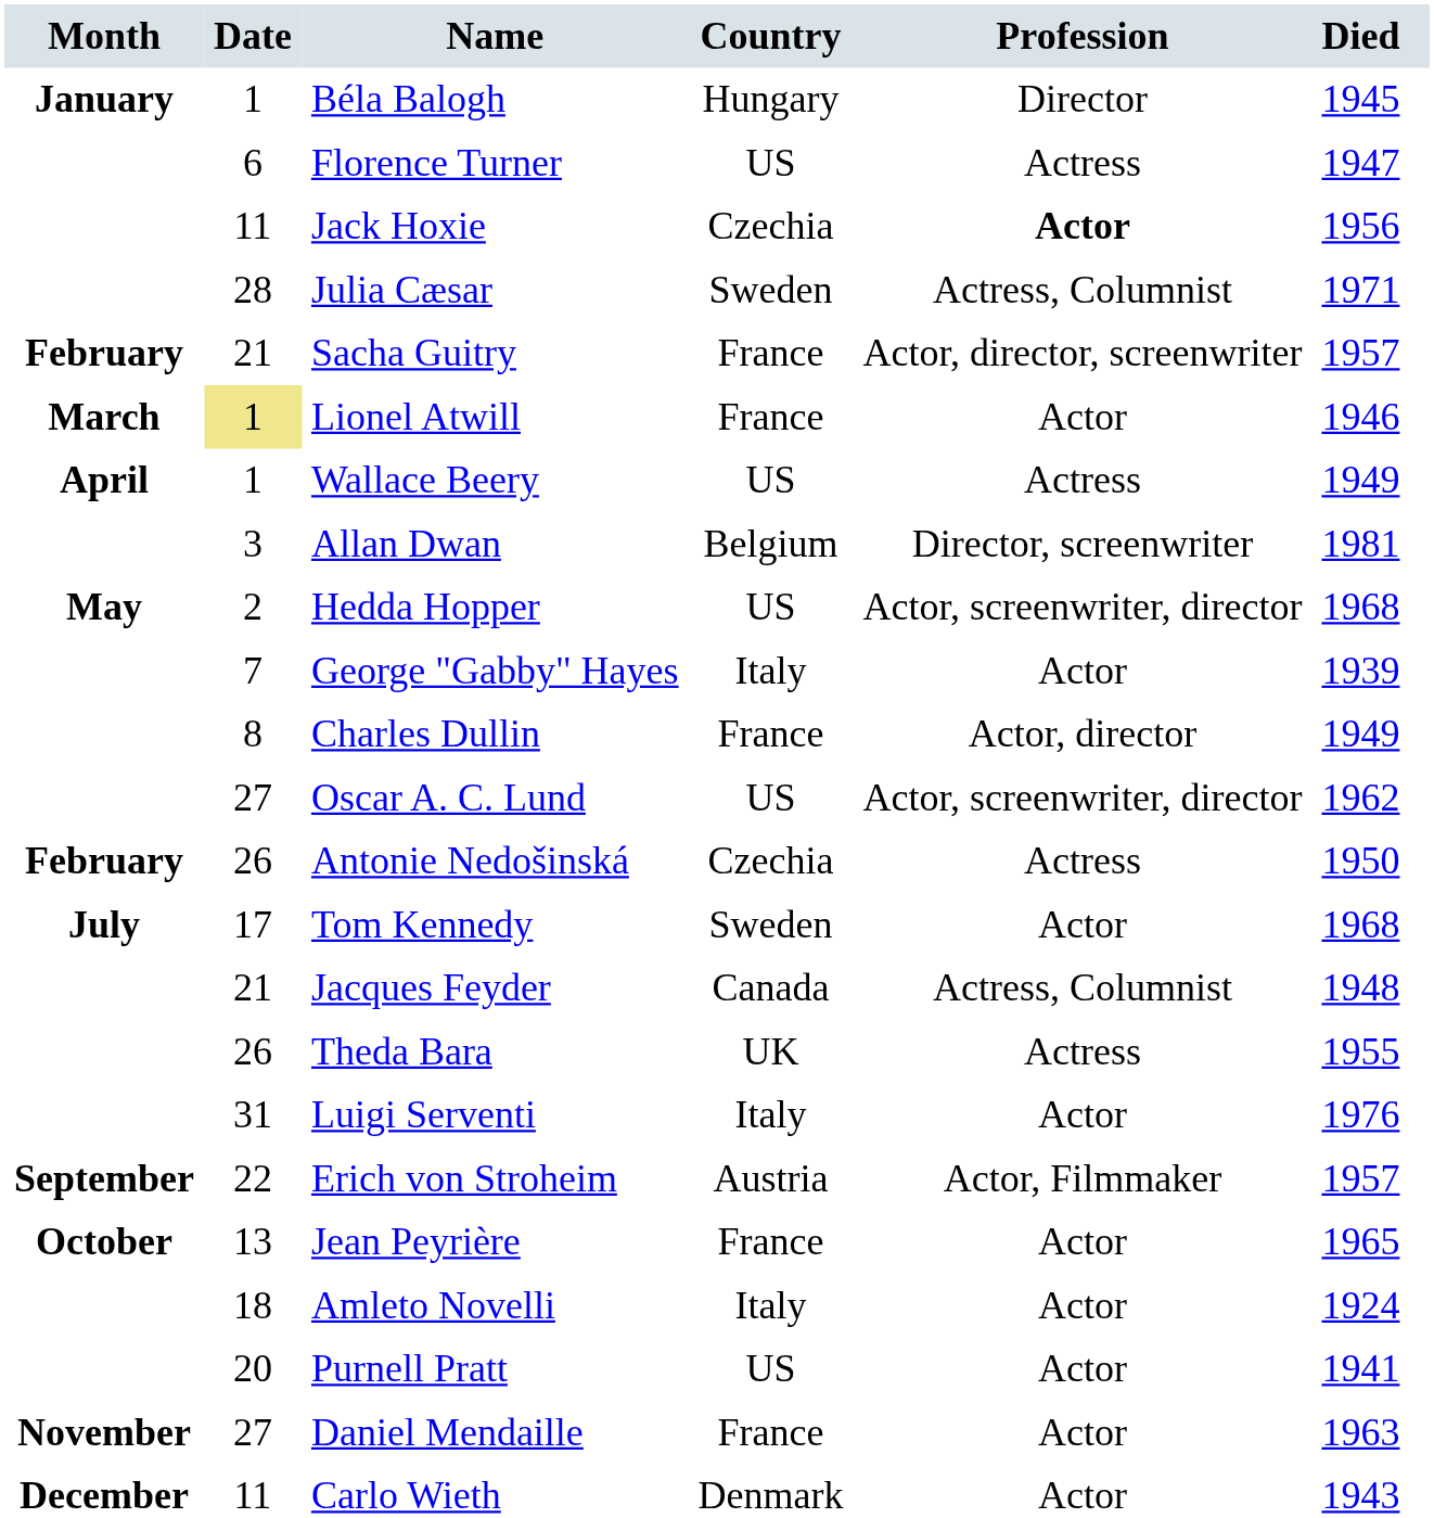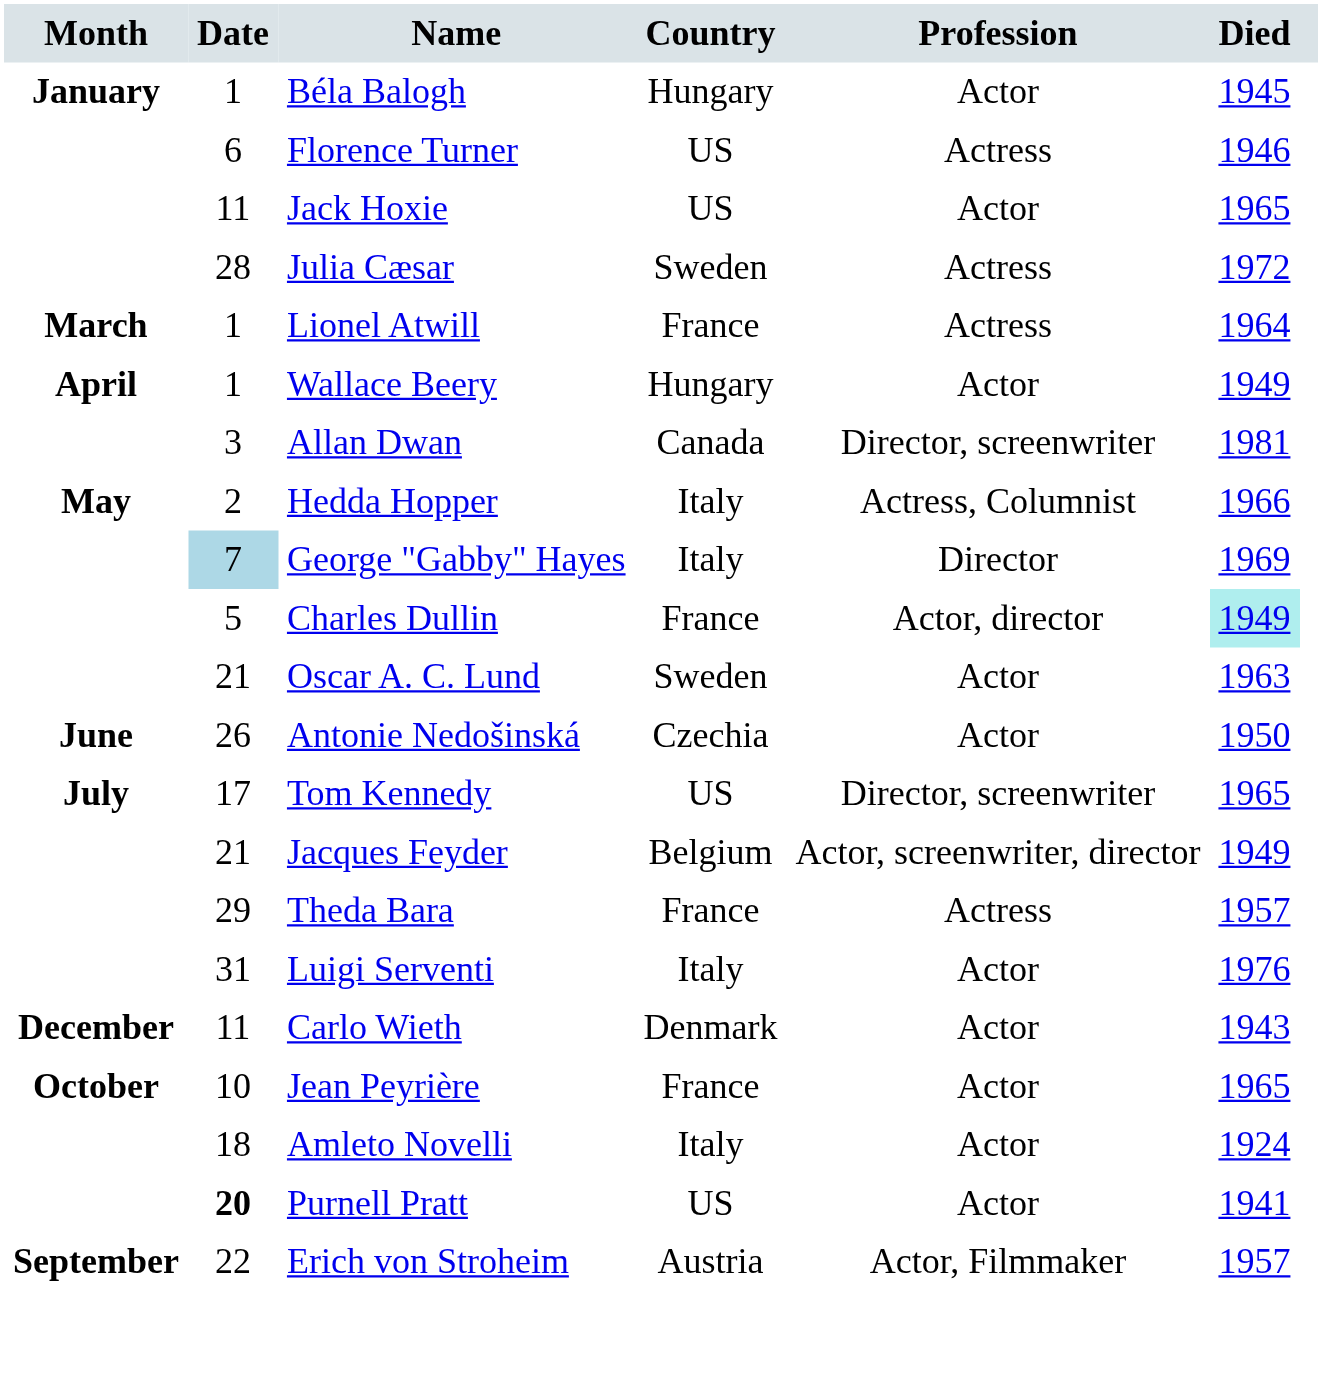Béla Balogh | Profession: Director -> Actor
Florence Turner | Died: 1947 -> 1946
Jack Hoxie | Country: Czechia -> US
Jack Hoxie | Profession: bold -> normal
Jack Hoxie | Died: 1956 -> 1965
Julia Cæsar | Profession: Actress, Columnist -> Actress
Julia Cæsar | Died: 1971 -> 1972
- row: February | 21 | Sacha Guitry | France | Actor, director, screenwriter | 1957
Lionel Atwill | Date: khaki background -> no background
Lionel Atwill | Profession: Actor -> Actress
Lionel Atwill | Died: 1946 -> 1964
Wallace Beery | Country: US -> Hungary
Wallace Beery | Profession: Actress -> Actor
Allan Dwan | Country: Belgium -> Canada
Hedda Hopper | Country: US -> Italy
Hedda Hopper | Profession: Actor, screenwriter, director -> Actress, Columnist
Hedda Hopper | Died: 1968 -> 1966
George "Gabby" Hayes | Date: no background -> lightblue background
George "Gabby" Hayes | Profession: Actor -> Director
George "Gabby" Hayes | Died: 1939 -> 1969
Charles Dullin | Date: 8 -> 5
Charles Dullin | Died: no background -> paleturquoise background
Oscar A. C. Lund | Date: 27 -> 21
Oscar A. C. Lund | Country: US -> Sweden
Oscar A. C. Lund | Profession: Actor, screenwriter, director -> Actor
Oscar A. C. Lund | Died: 1962 -> 1963
Antonie Nedošinská | Month: February -> June
Antonie Nedošinská | Profession: Actress -> Actor
Tom Kennedy | Country: Sweden -> US
Tom Kennedy | Profession: Actor -> Director, screenwriter
Tom Kennedy | Died: 1968 -> 1965
Jacques Feyder | Country: Canada -> Belgium
Jacques Feyder | Profession: Actress, Columnist -> Actor, screenwriter, director
Jacques Feyder | Died: 1948 -> 1949
Theda Bara | Date: 26 -> 29
Theda Bara | Country: UK -> France
Theda Bara | Died: 1955 -> 1957
rows swapped: Erich von Stroheim <-> Carlo Wieth
Jean Peyrière | Date: 13 -> 10
Purnell Pratt | Date: normal -> bold
- row: November | 27 | Daniel Mendaille | France | Actor | 1963
